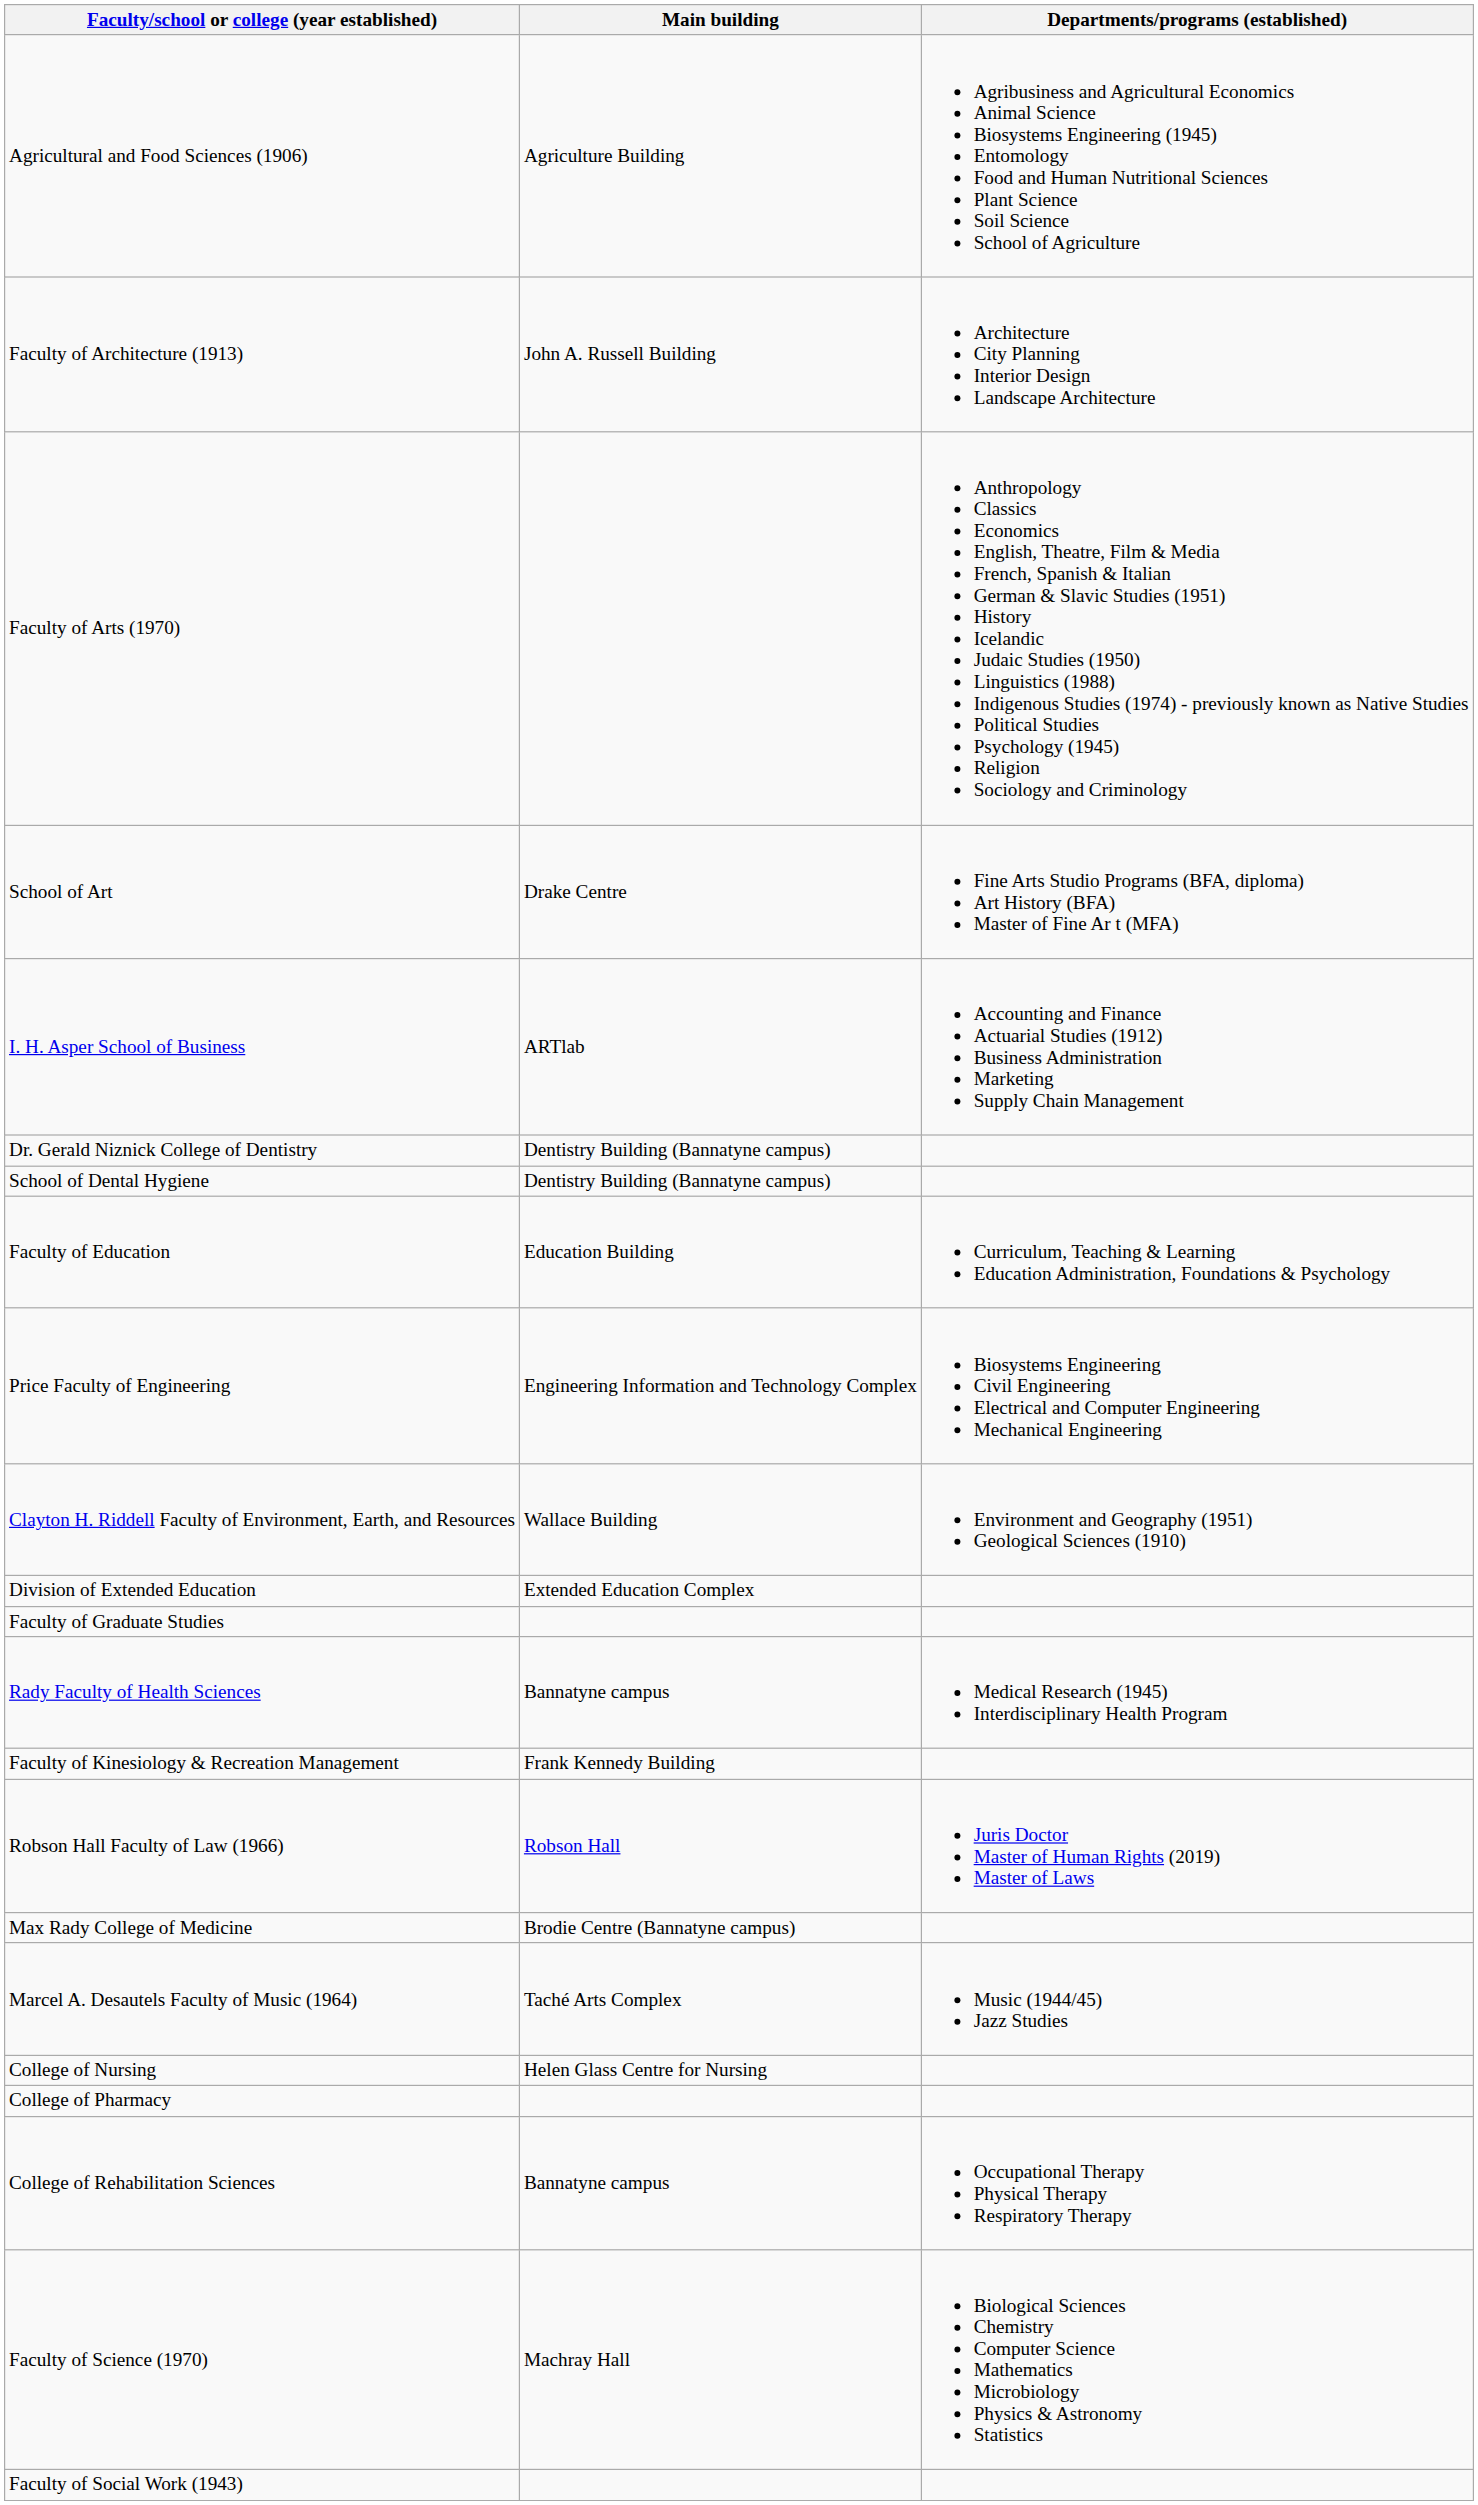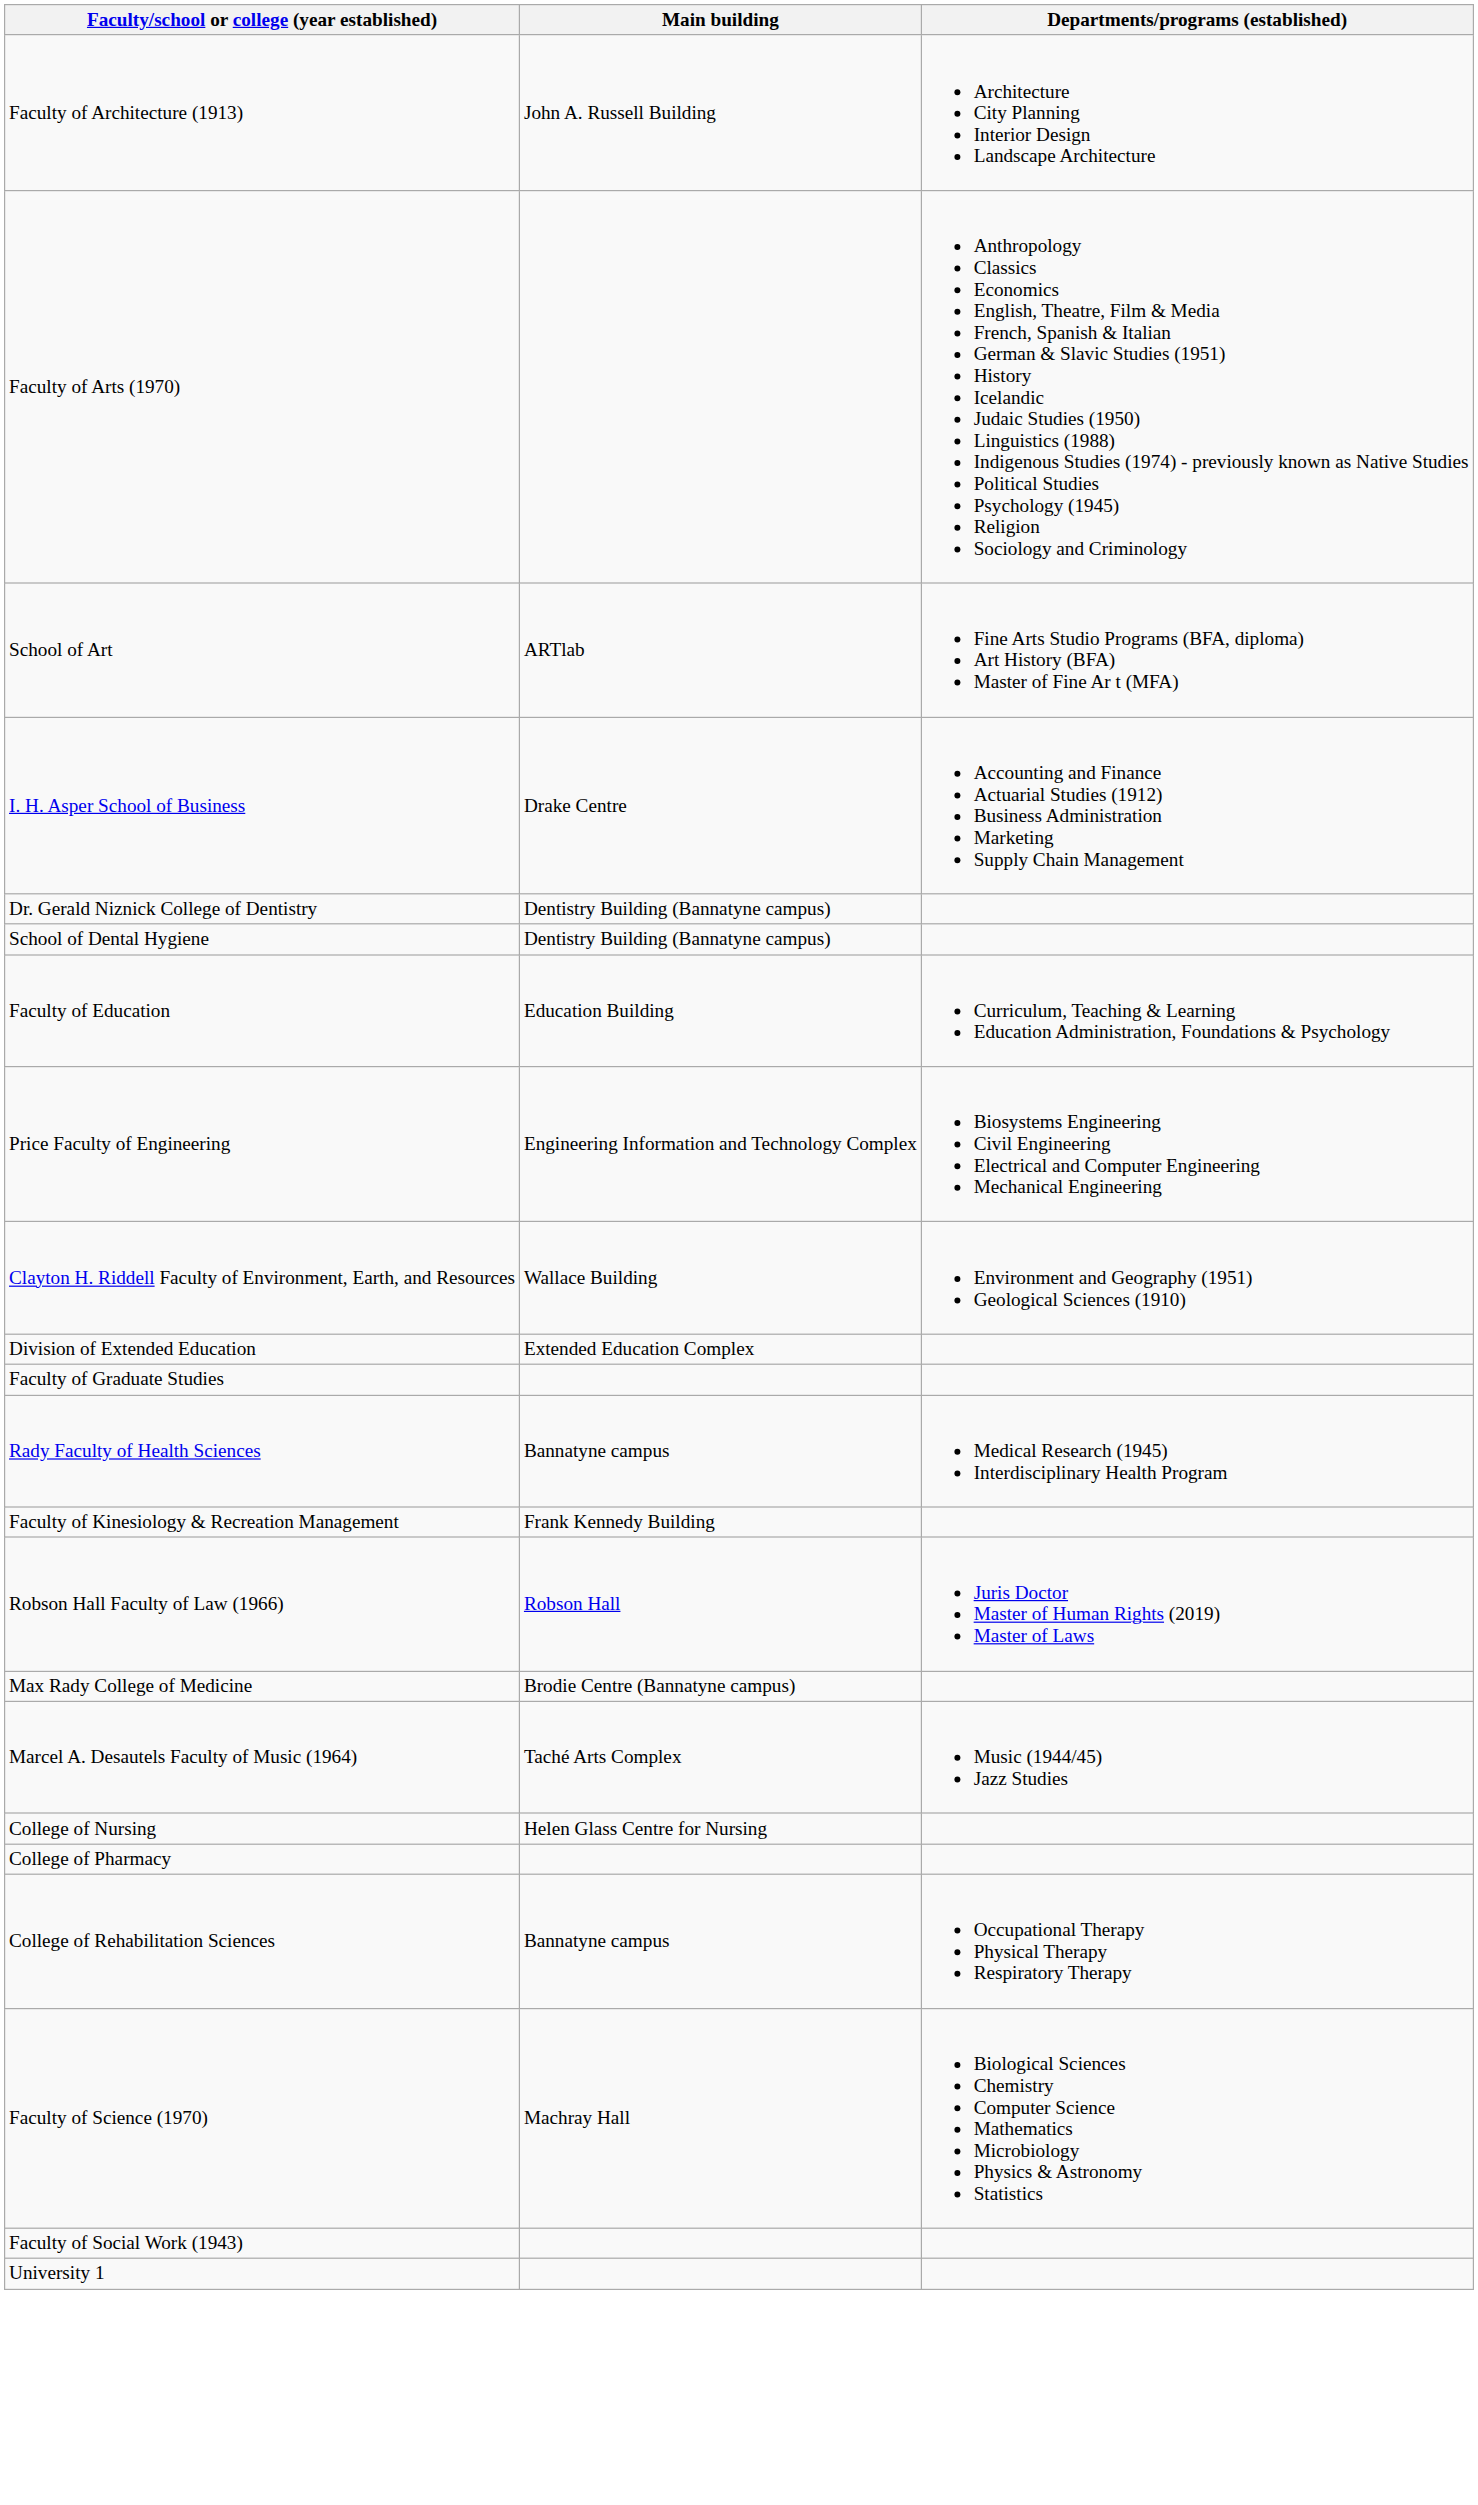- row: Agricultural and Food Sciences (1906) | Agriculture Building | Agribusiness and Agricultural Economics Animal Science Biosystems Engineering (1945) Entomology Food and Human Nutritional Sciences Plant Science Soil Science School of Agriculture
School of Art | Main building: Drake Centre -> ARTlab
I. H. Asper School of Business | Main building: ARTlab -> Drake Centre
+ row: University 1
